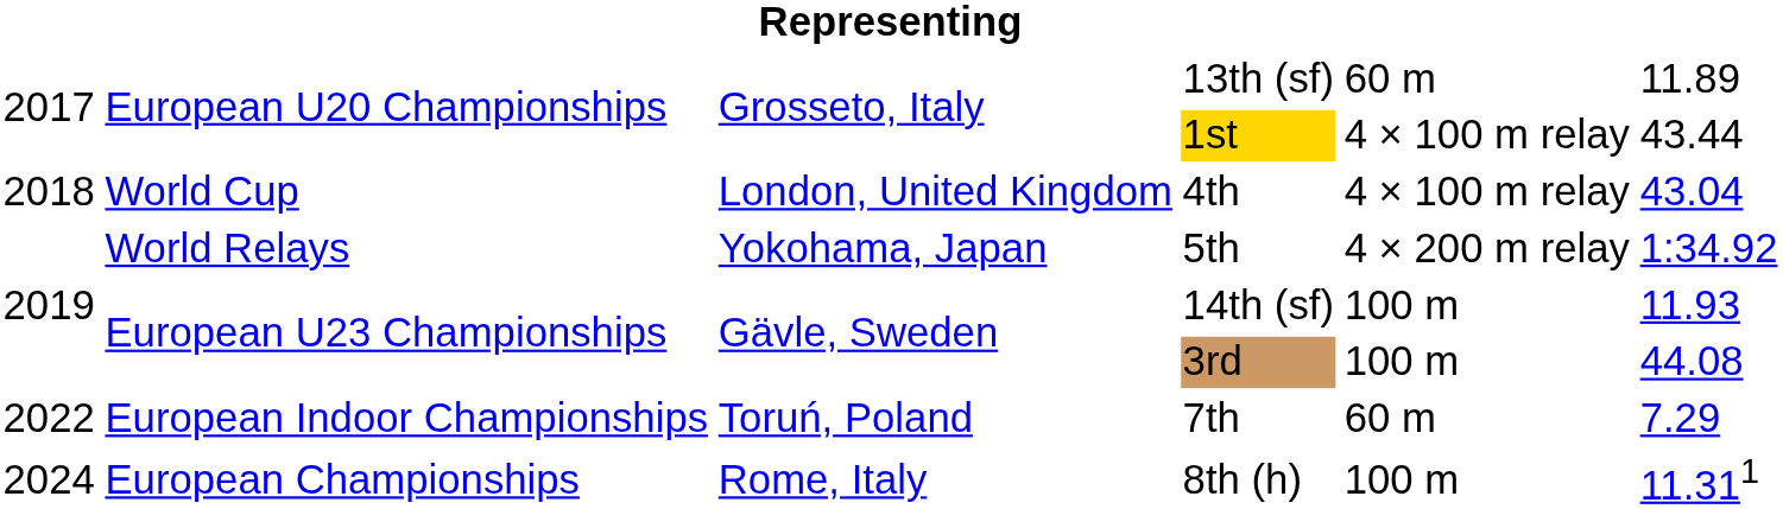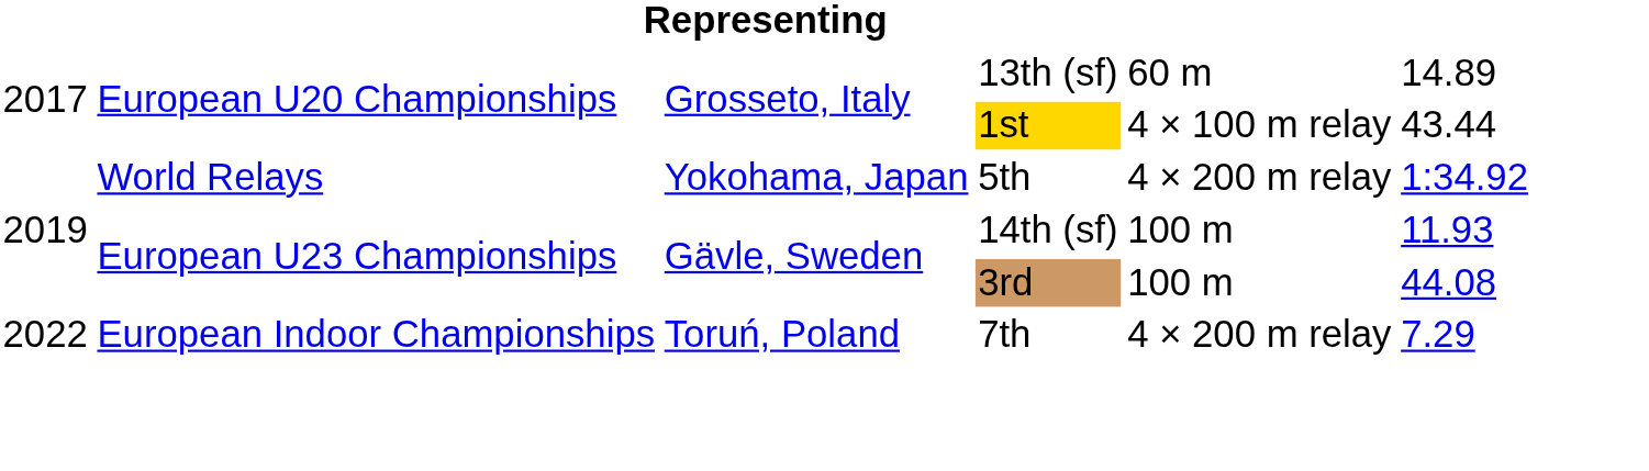13th (sf) | column 6: 11.89 -> 14.89
- row: 2018 | World Cup | London, United Kingdom | 4th | 4 × 100 m relay | 43.04
7th | column 5: 60 m -> 4 × 200 m relay
- row: 2024 | European Championships | Rome, Italy | 8th (h) | 100 m | 11.311
